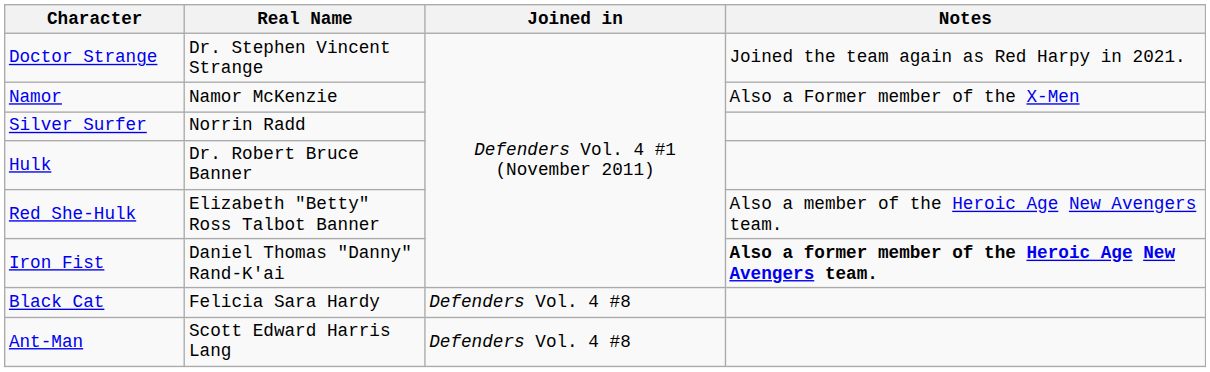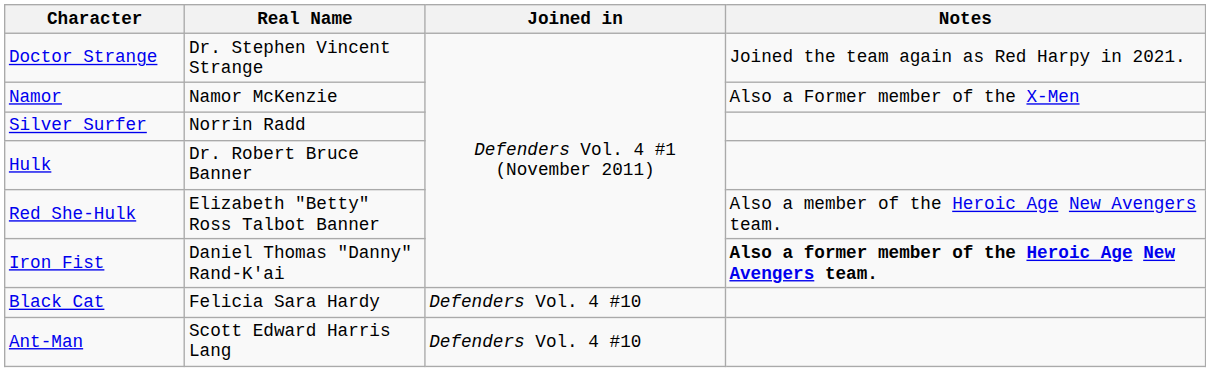Black Cat | Joined in: Defenders Vol. 4 #8 -> Defenders Vol. 4 #10
Ant-Man | Joined in: Defenders Vol. 4 #8 -> Defenders Vol. 4 #10
